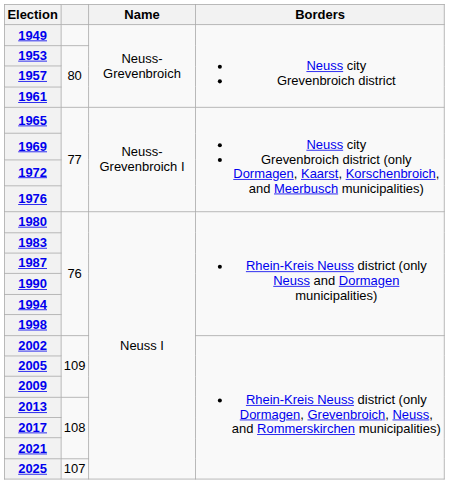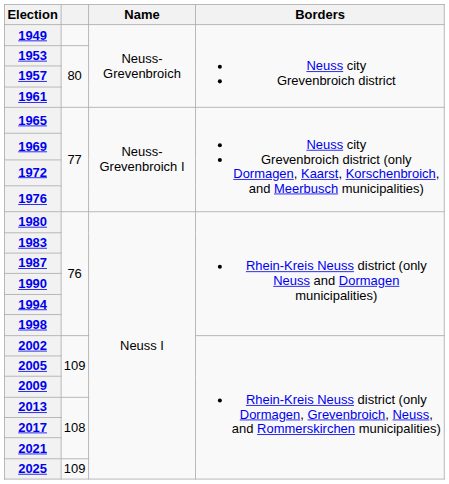2025 | column 2: 107 -> 109
